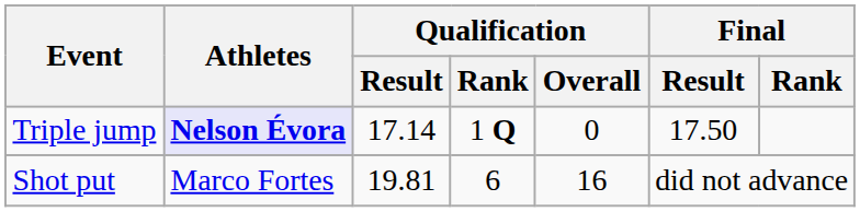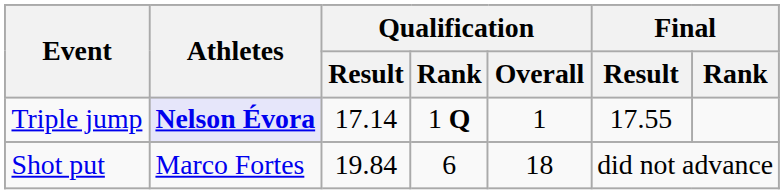Triple jump | Qualification / Overall: 0 -> 1
Triple jump | Final / Result: 17.50 -> 17.55
Shot put | Qualification / Result: 19.81 -> 19.84
Shot put | Qualification / Overall: 16 -> 18
